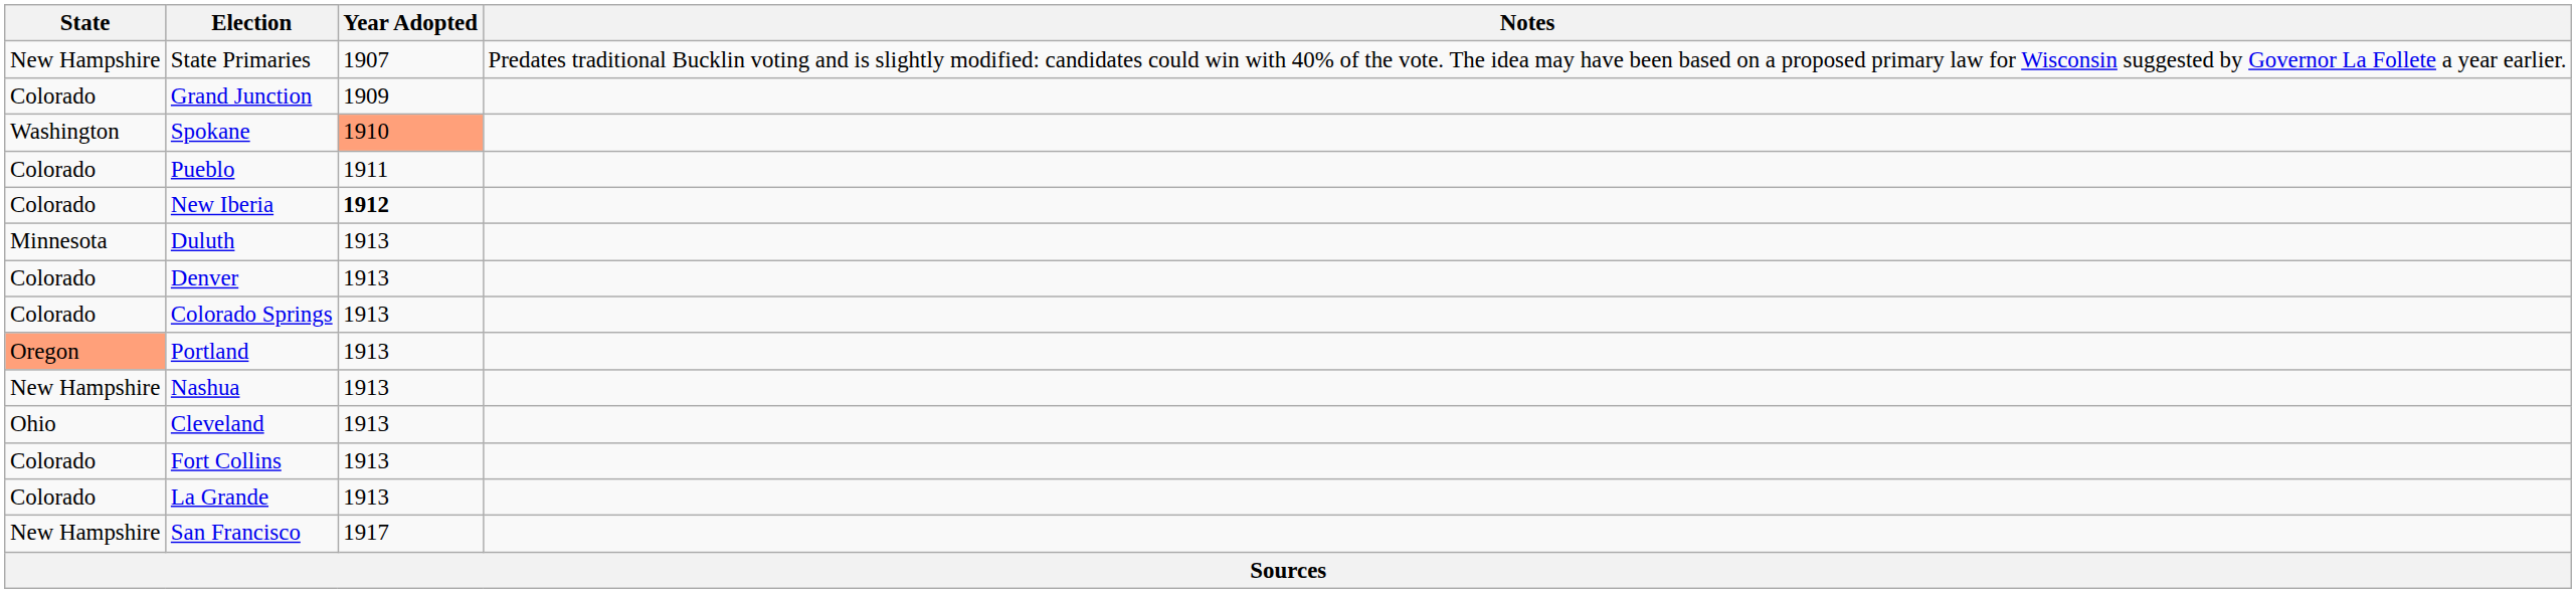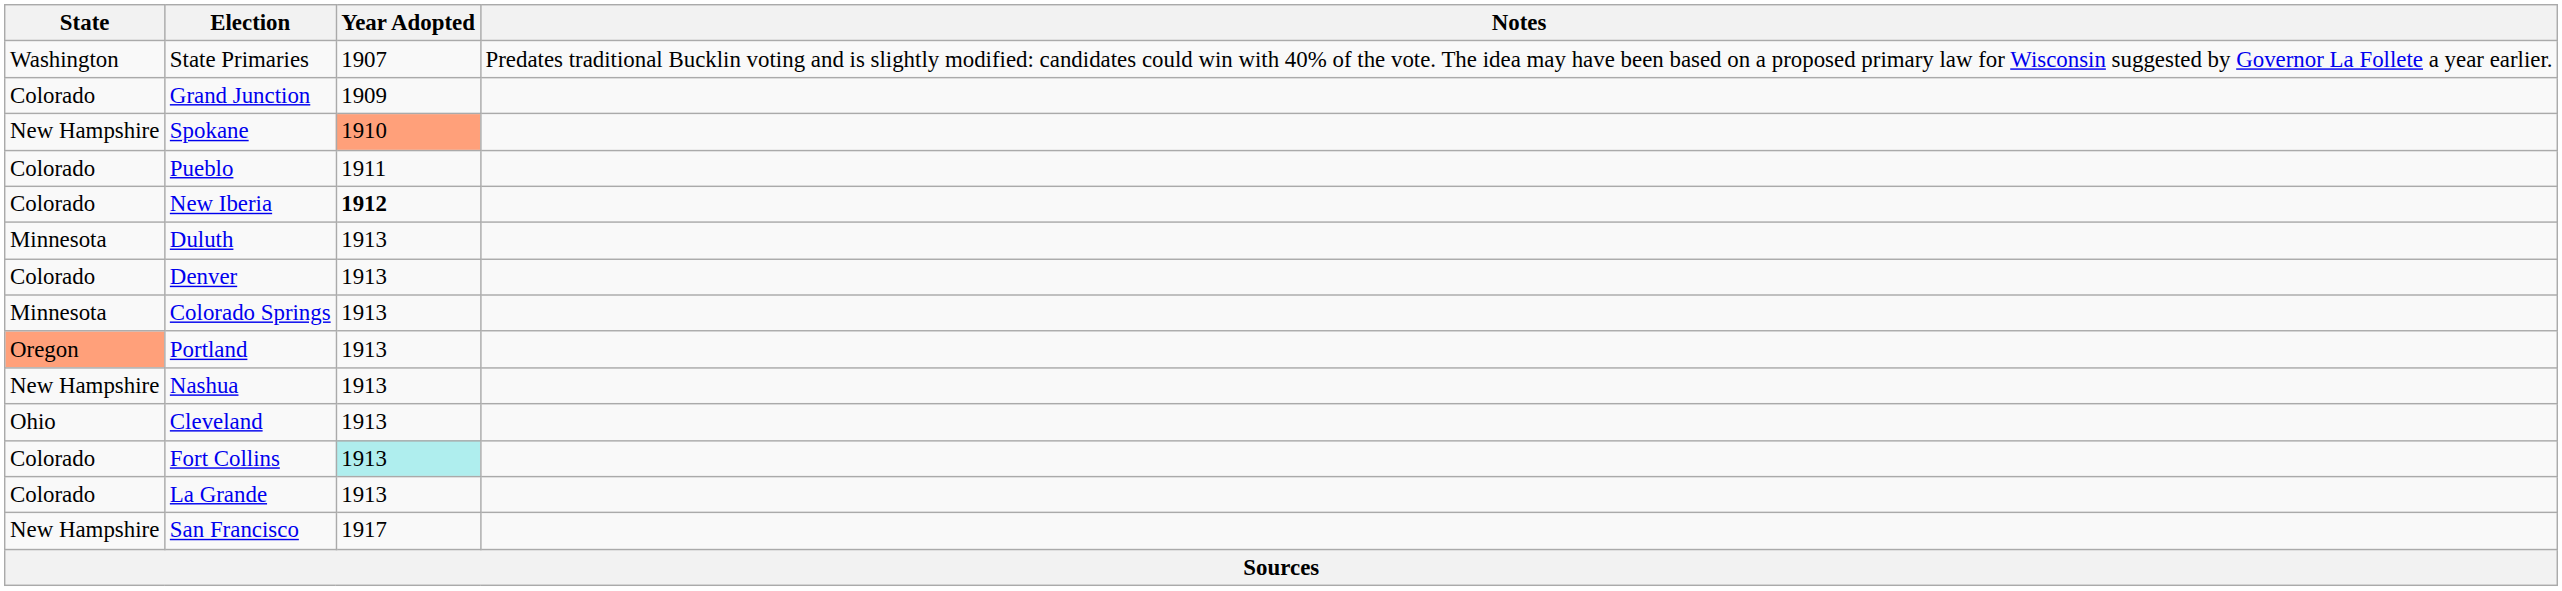State Primaries | State: New Hampshire -> Washington
Spokane | State: Washington -> New Hampshire
Colorado Springs | State: Colorado -> Minnesota
Fort Collins | Year Adopted: no background -> paleturquoise background
